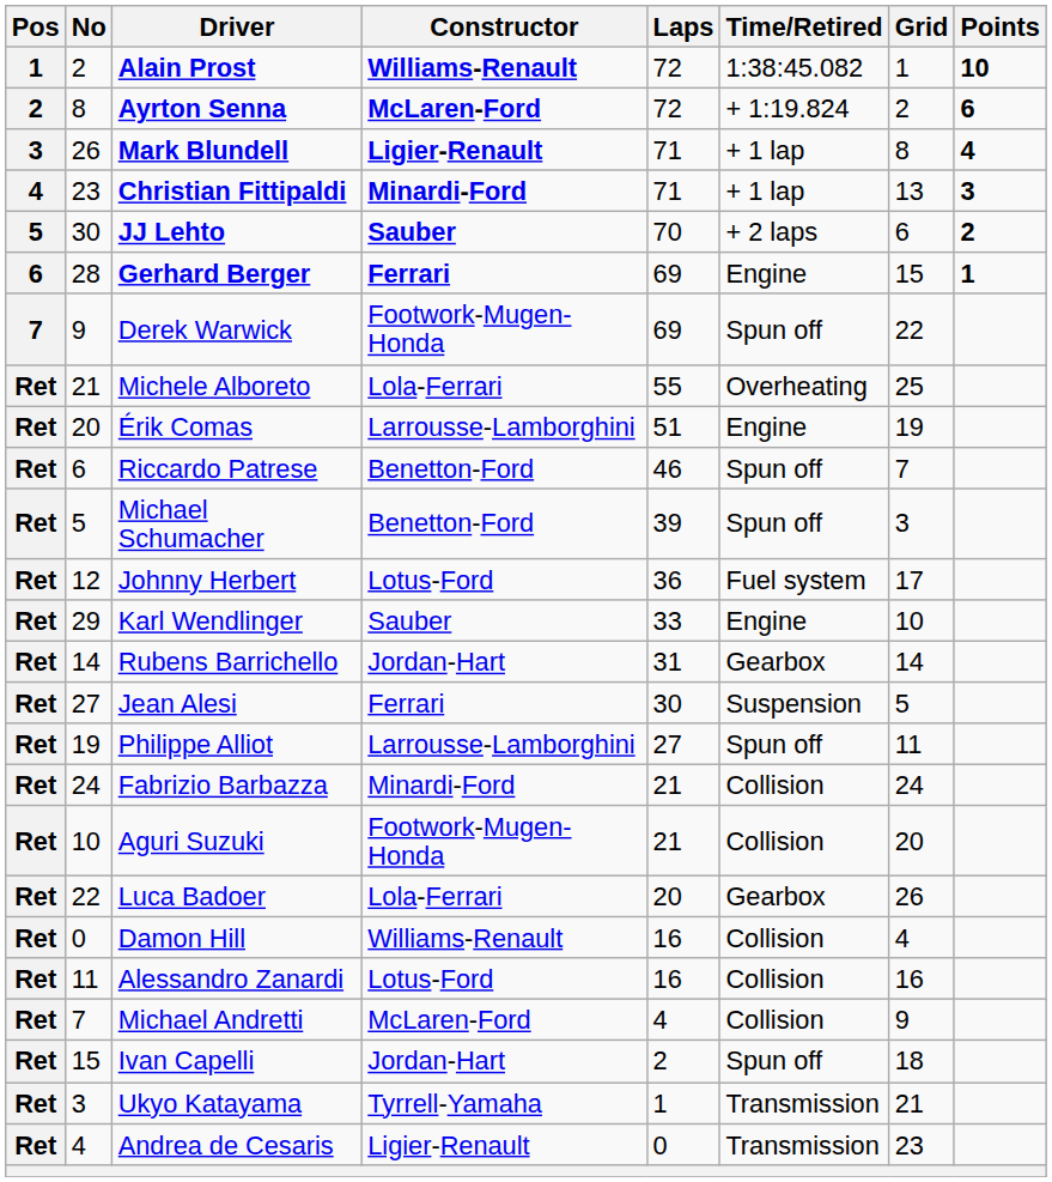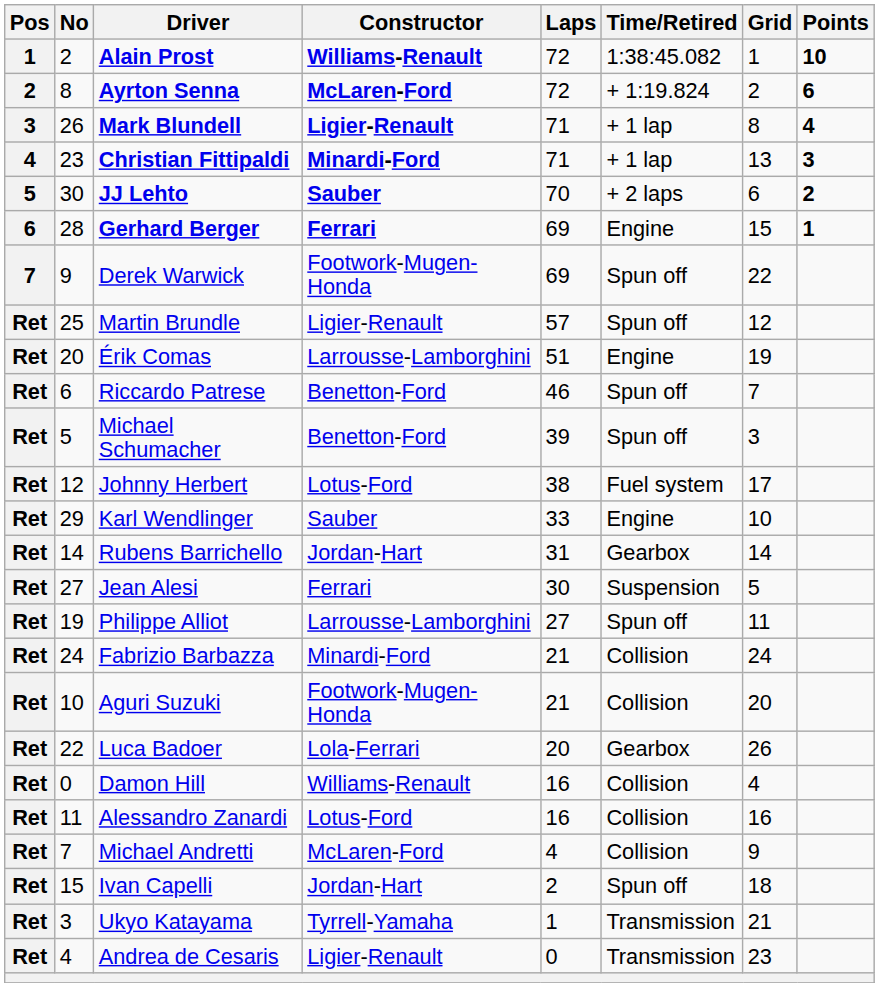+ row: Ret | 25 | Martin Brundle | Ligier-Renault | 57 | Spun off | 12
- row: Ret | 21 | Michele Alboreto | Lola-Ferrari | 55 | Overheating | 25
Johnny Herbert | Laps: 36 -> 38
